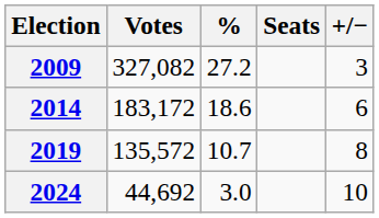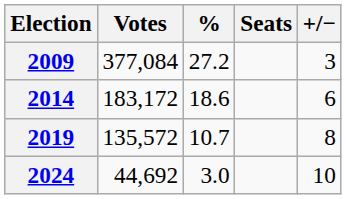2009 | Votes: 327,082 -> 377,084
